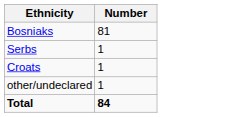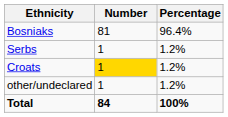+ column: Percentage | 96.4% | 1.2% | 1.2% | 1.2% | 100%
Croats | Number: no background -> gold background
